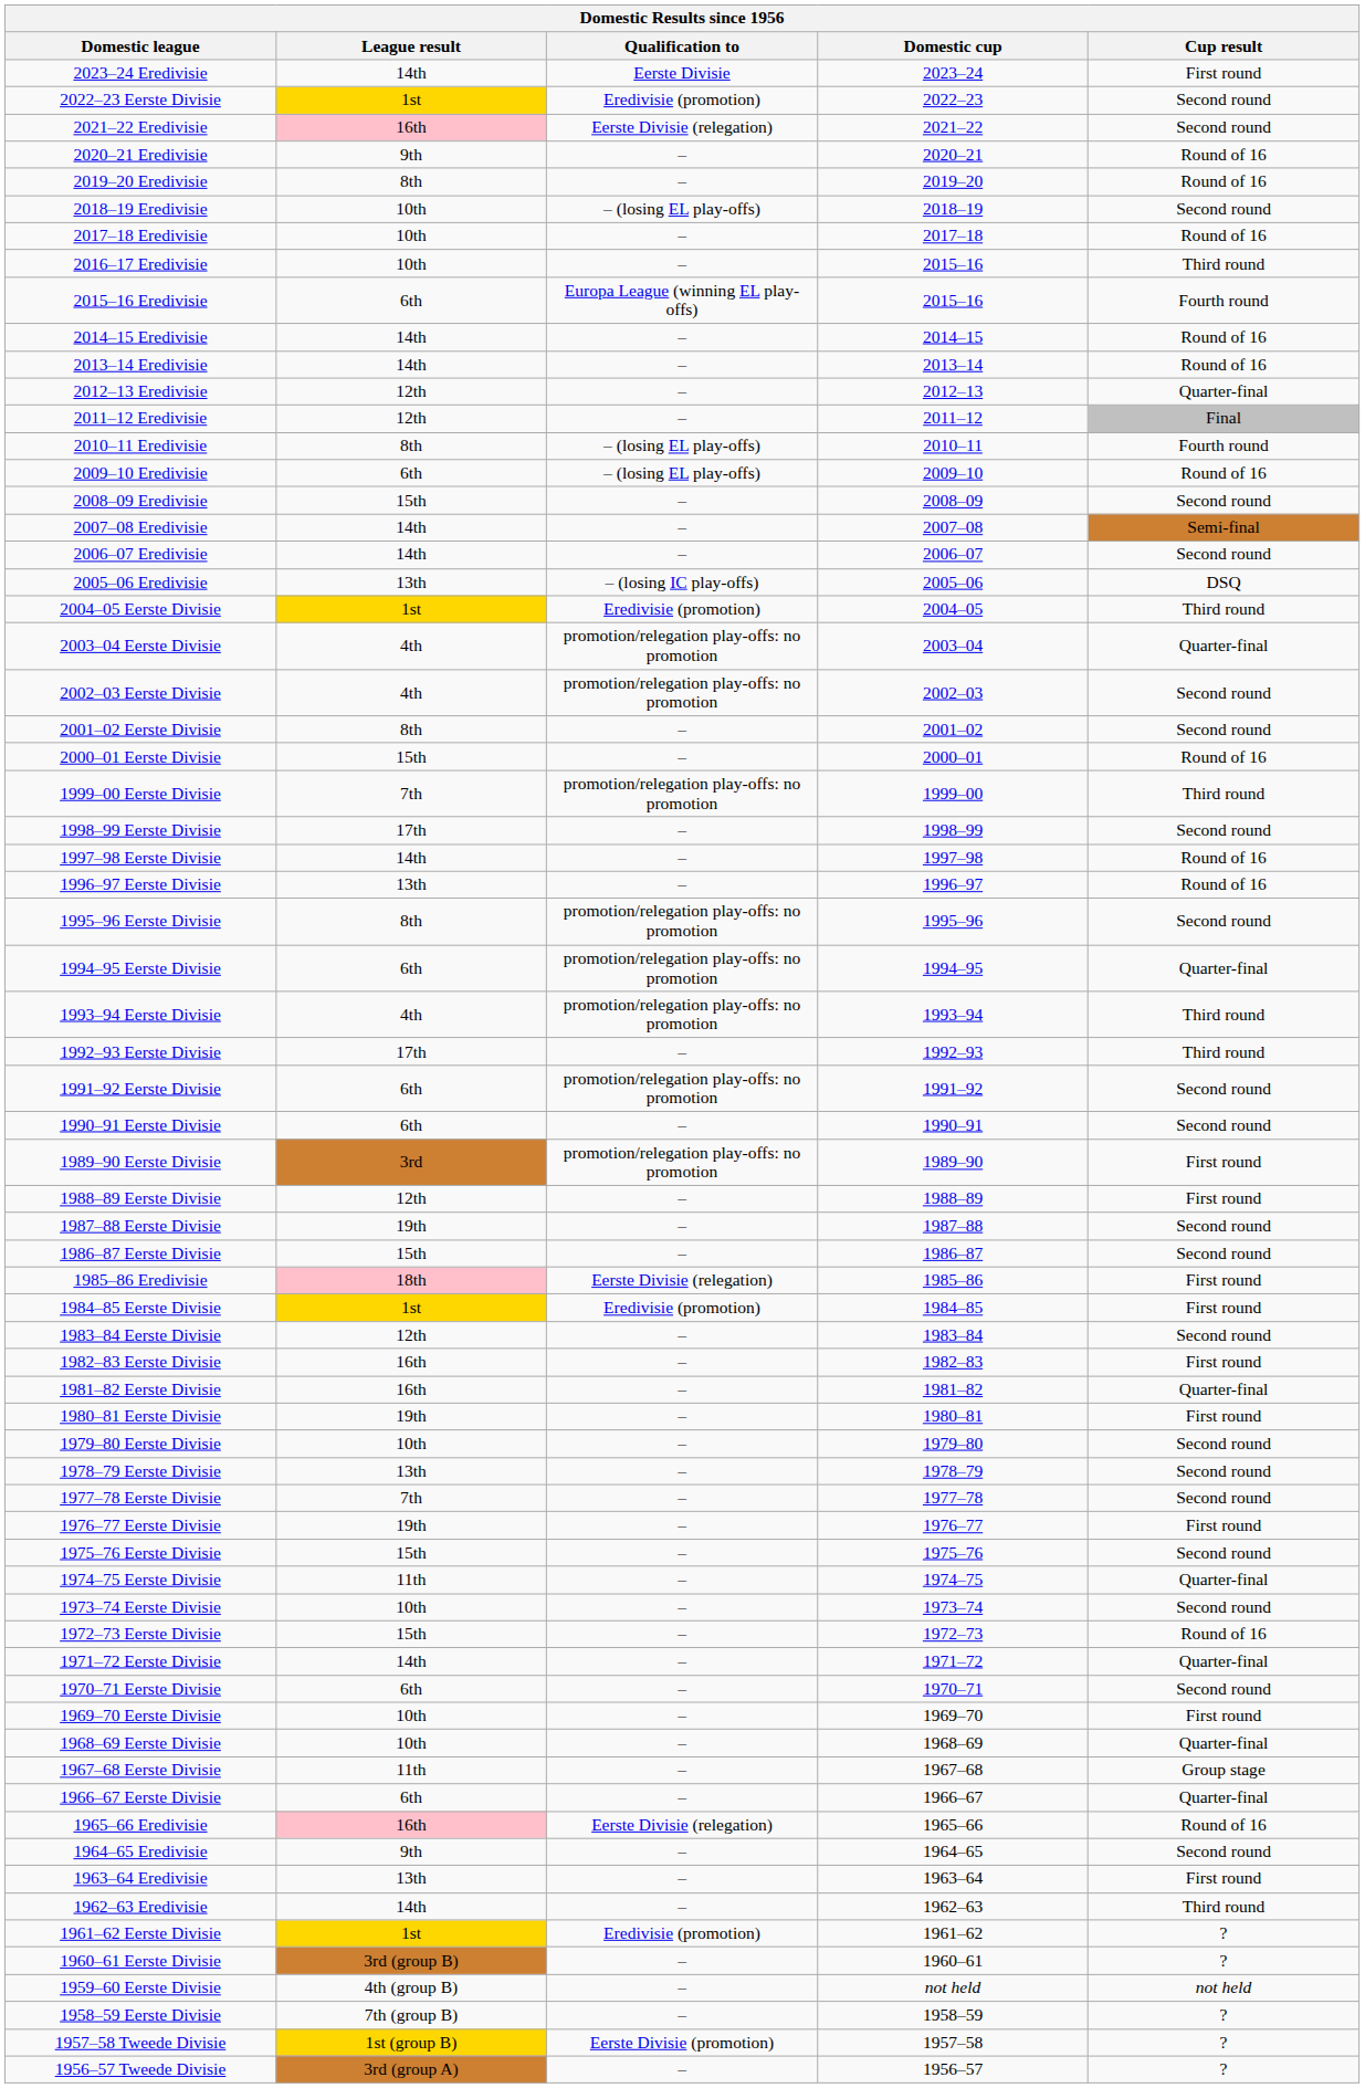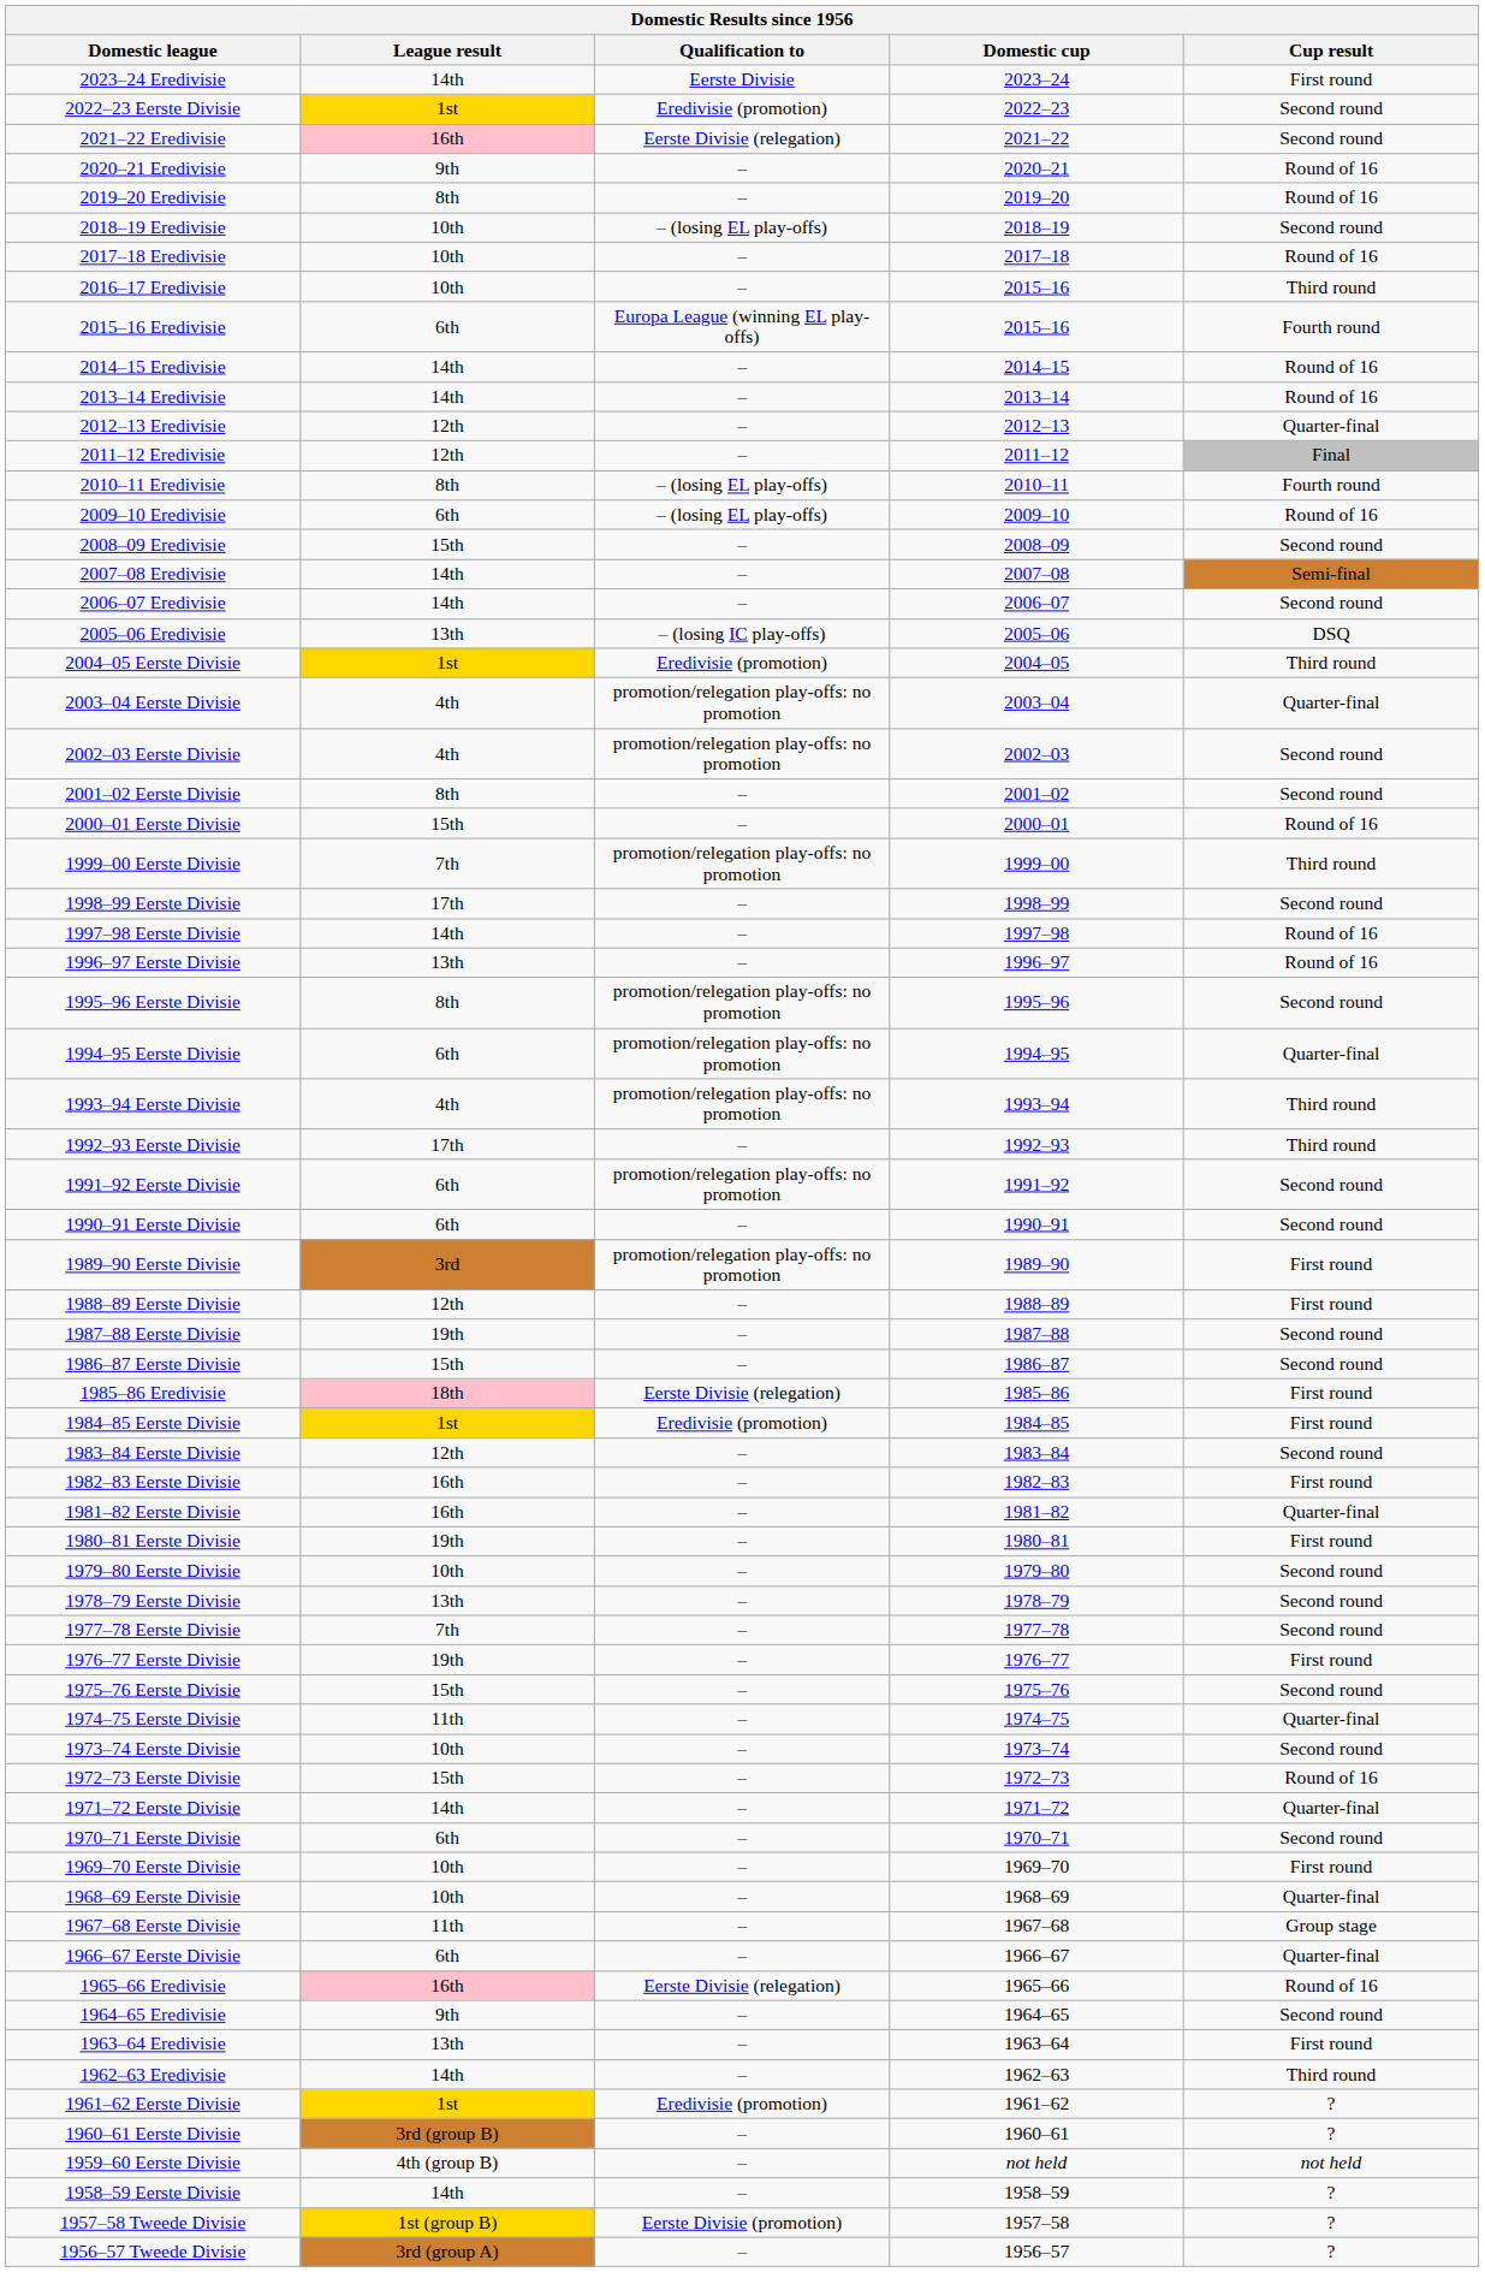1958–59 Eerste Divisie | League result: 7th (group B) -> 14th
